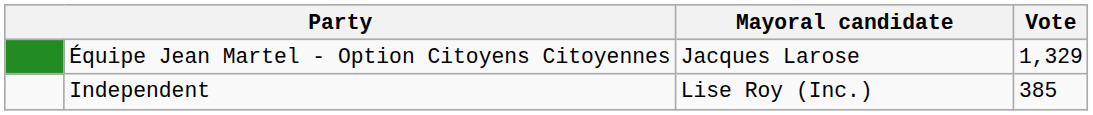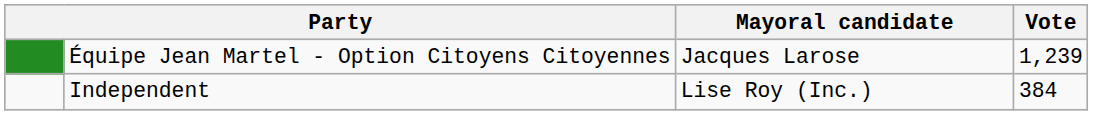Équipe Jean Martel - Option Citoyens Citoyennes | Vote: 1,329 -> 1,239
Independent | Vote: 385 -> 384
